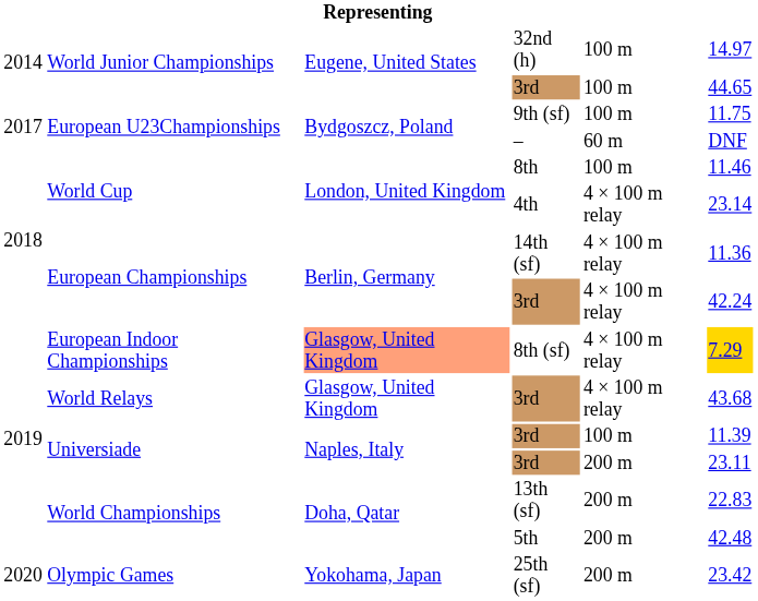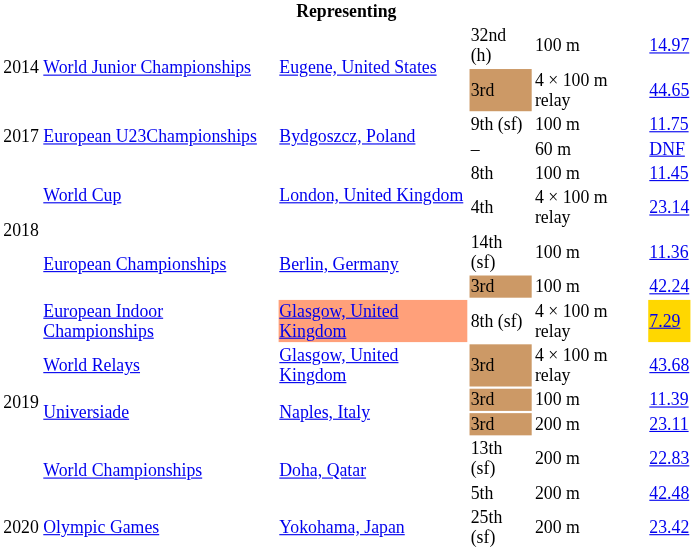World Junior Championships / 3rd | column 5: 100 m -> 4 × 100 m relay
8th | column 6: 11.46 -> 11.45
14th (sf) | column 5: 4 × 100 m relay -> 100 m
European Championships / 3rd | column 5: 4 × 100 m relay -> 100 m
